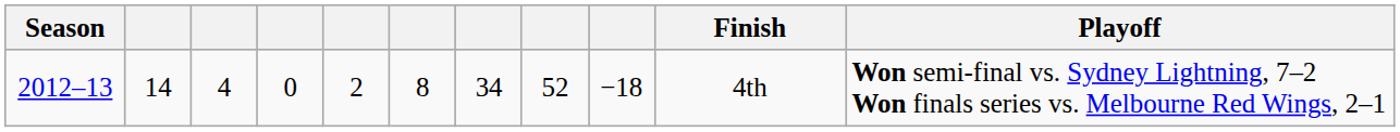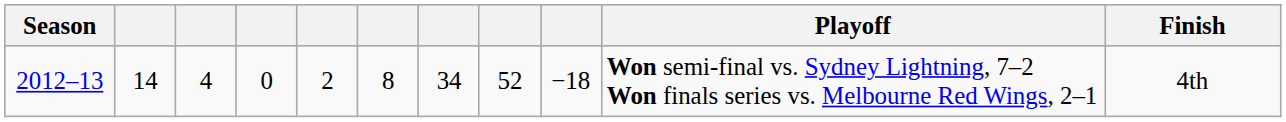columns swapped: Finish <-> Playoff
